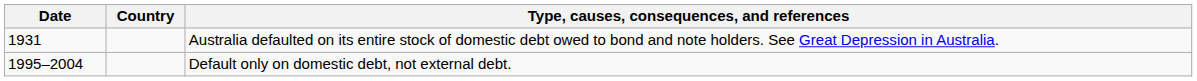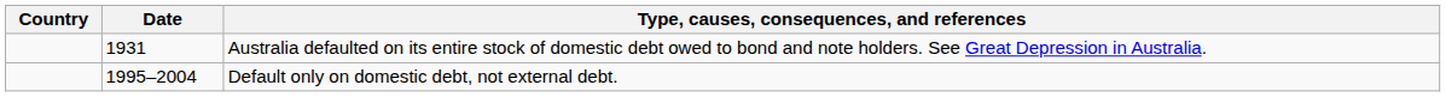columns swapped: Country <-> Date
